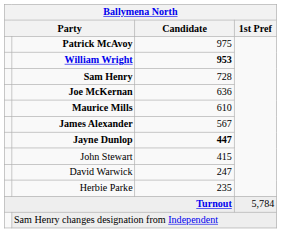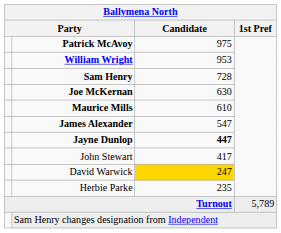William Wright | Candidate: bold -> normal
Joe McKernan | Candidate: 636 -> 630
James Alexander | Candidate: 567 -> 547
John Stewart | Candidate: 415 -> 417
David Warwick | Candidate: no background -> gold background
Turnout | 1st Pref: 5,784 -> 5,789
